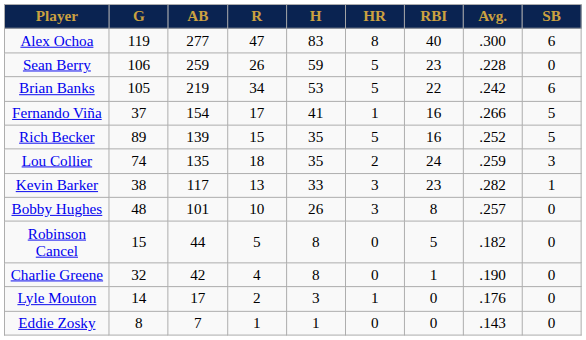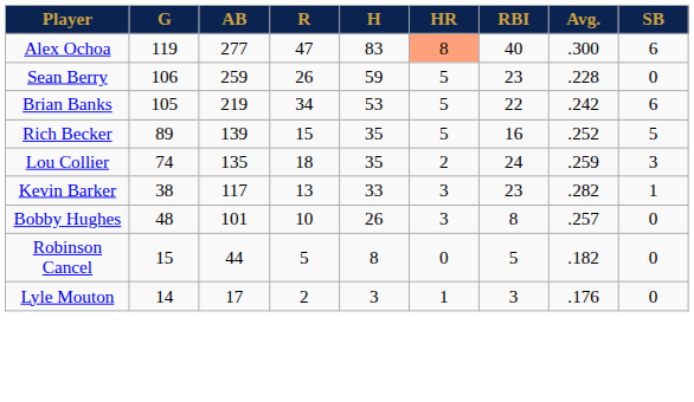Alex Ochoa | HR: no background -> lightsalmon background
- row: Fernando Viña | 37 | 154 | 17 | 41 | 1 | 16 | .266 | 5
- row: Charlie Greene | 32 | 42 | 4 | 8 | 0 | 1 | .190 | 0
Lyle Mouton | RBI: 0 -> 3
- row: Eddie Zosky | 8 | 7 | 1 | 1 | 0 | 0 | .143 | 0
